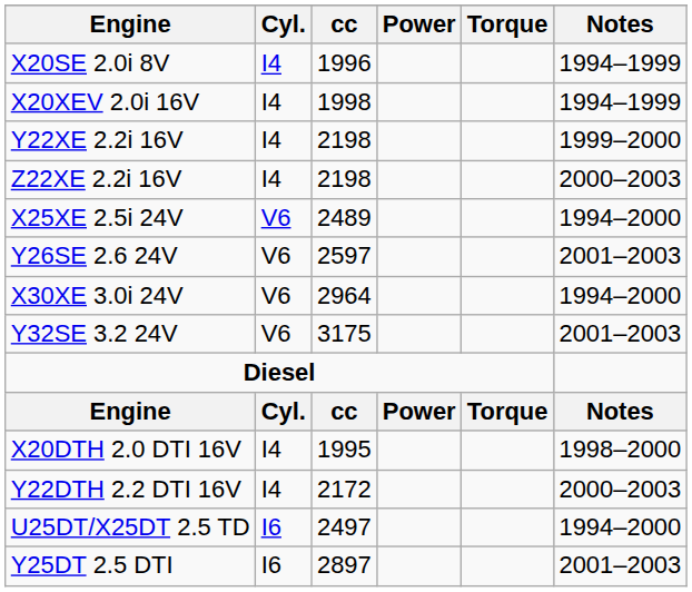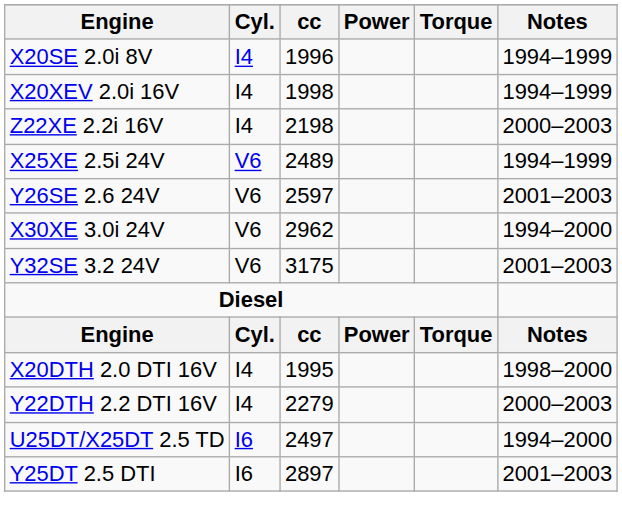- row: Y22XE 2.2i 16V | I4 | 2198 | 1999–2000
X25XE 2.5i 24V | Notes: 1994–2000 -> 1994–1999
X30XE 3.0i 24V | cc: 2964 -> 2962
Y22DTH 2.2 DTI 16V | cc: 2172 -> 2279
